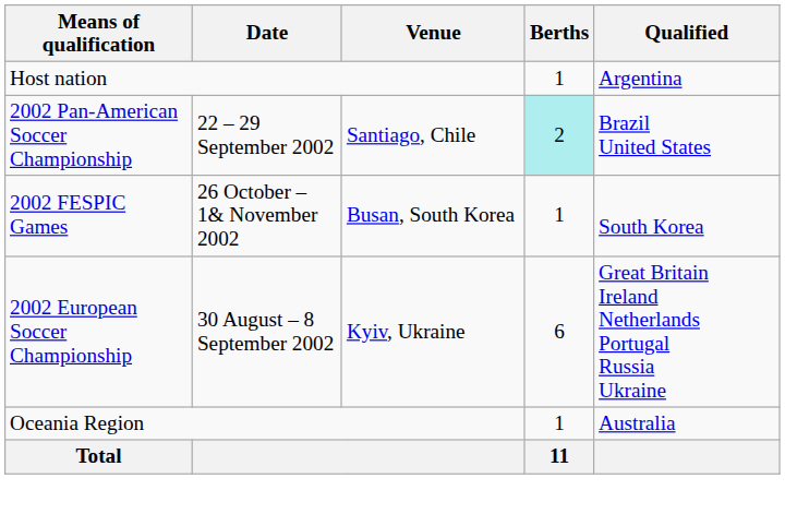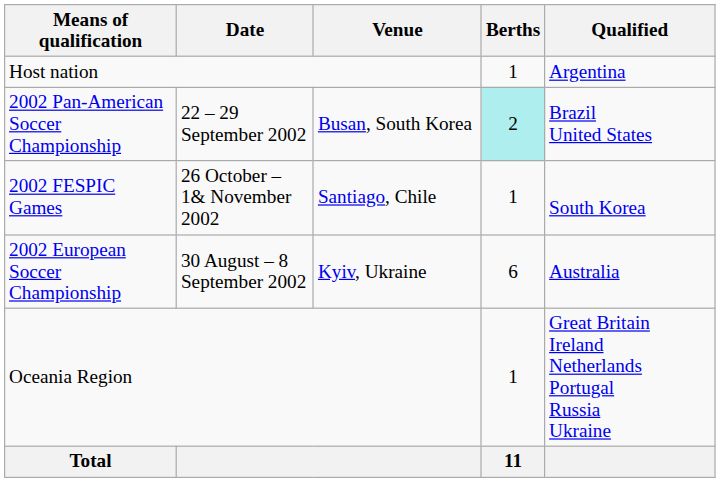2002 Pan-American Soccer Championship | Venue: Santiago, Chile -> Busan, South Korea
2002 FESPIC Games | Venue: Busan, South Korea -> Santiago, Chile
2002 European Soccer Championship | Qualified: Great Britain Ireland Netherlands Portugal Russia Ukraine -> Australia
Oceania Region | Qualified: Australia -> Great Britain Ireland Netherlands Portugal Russia Ukraine
